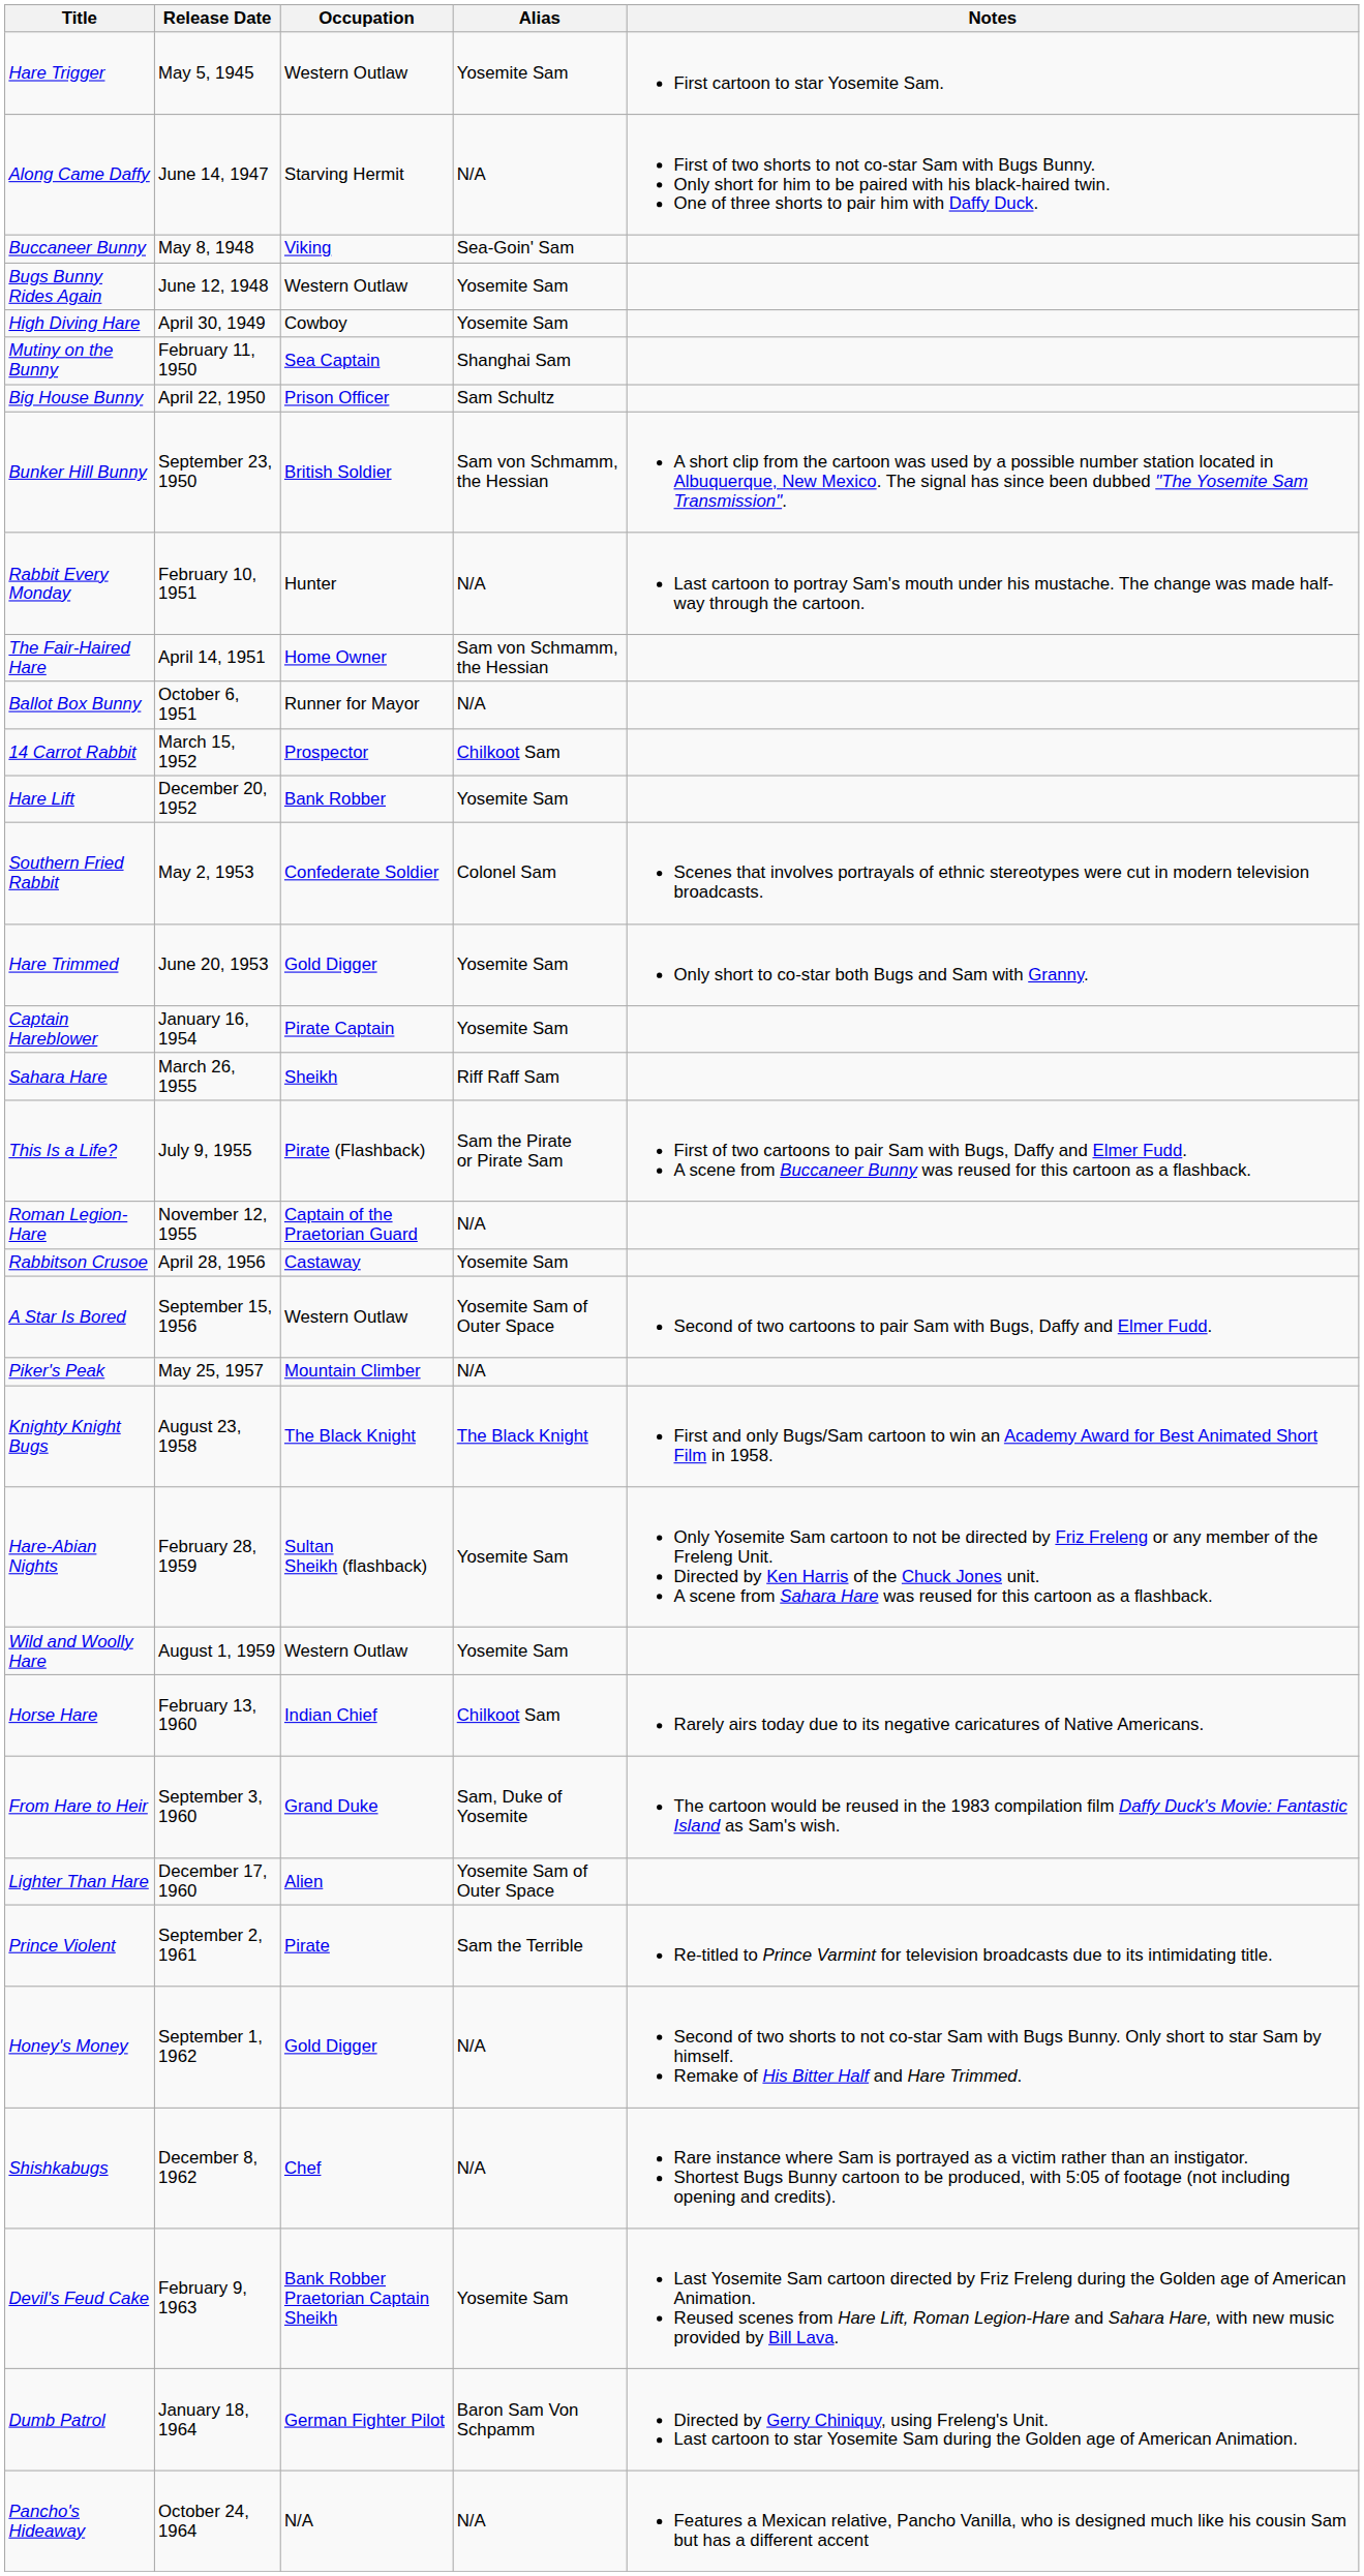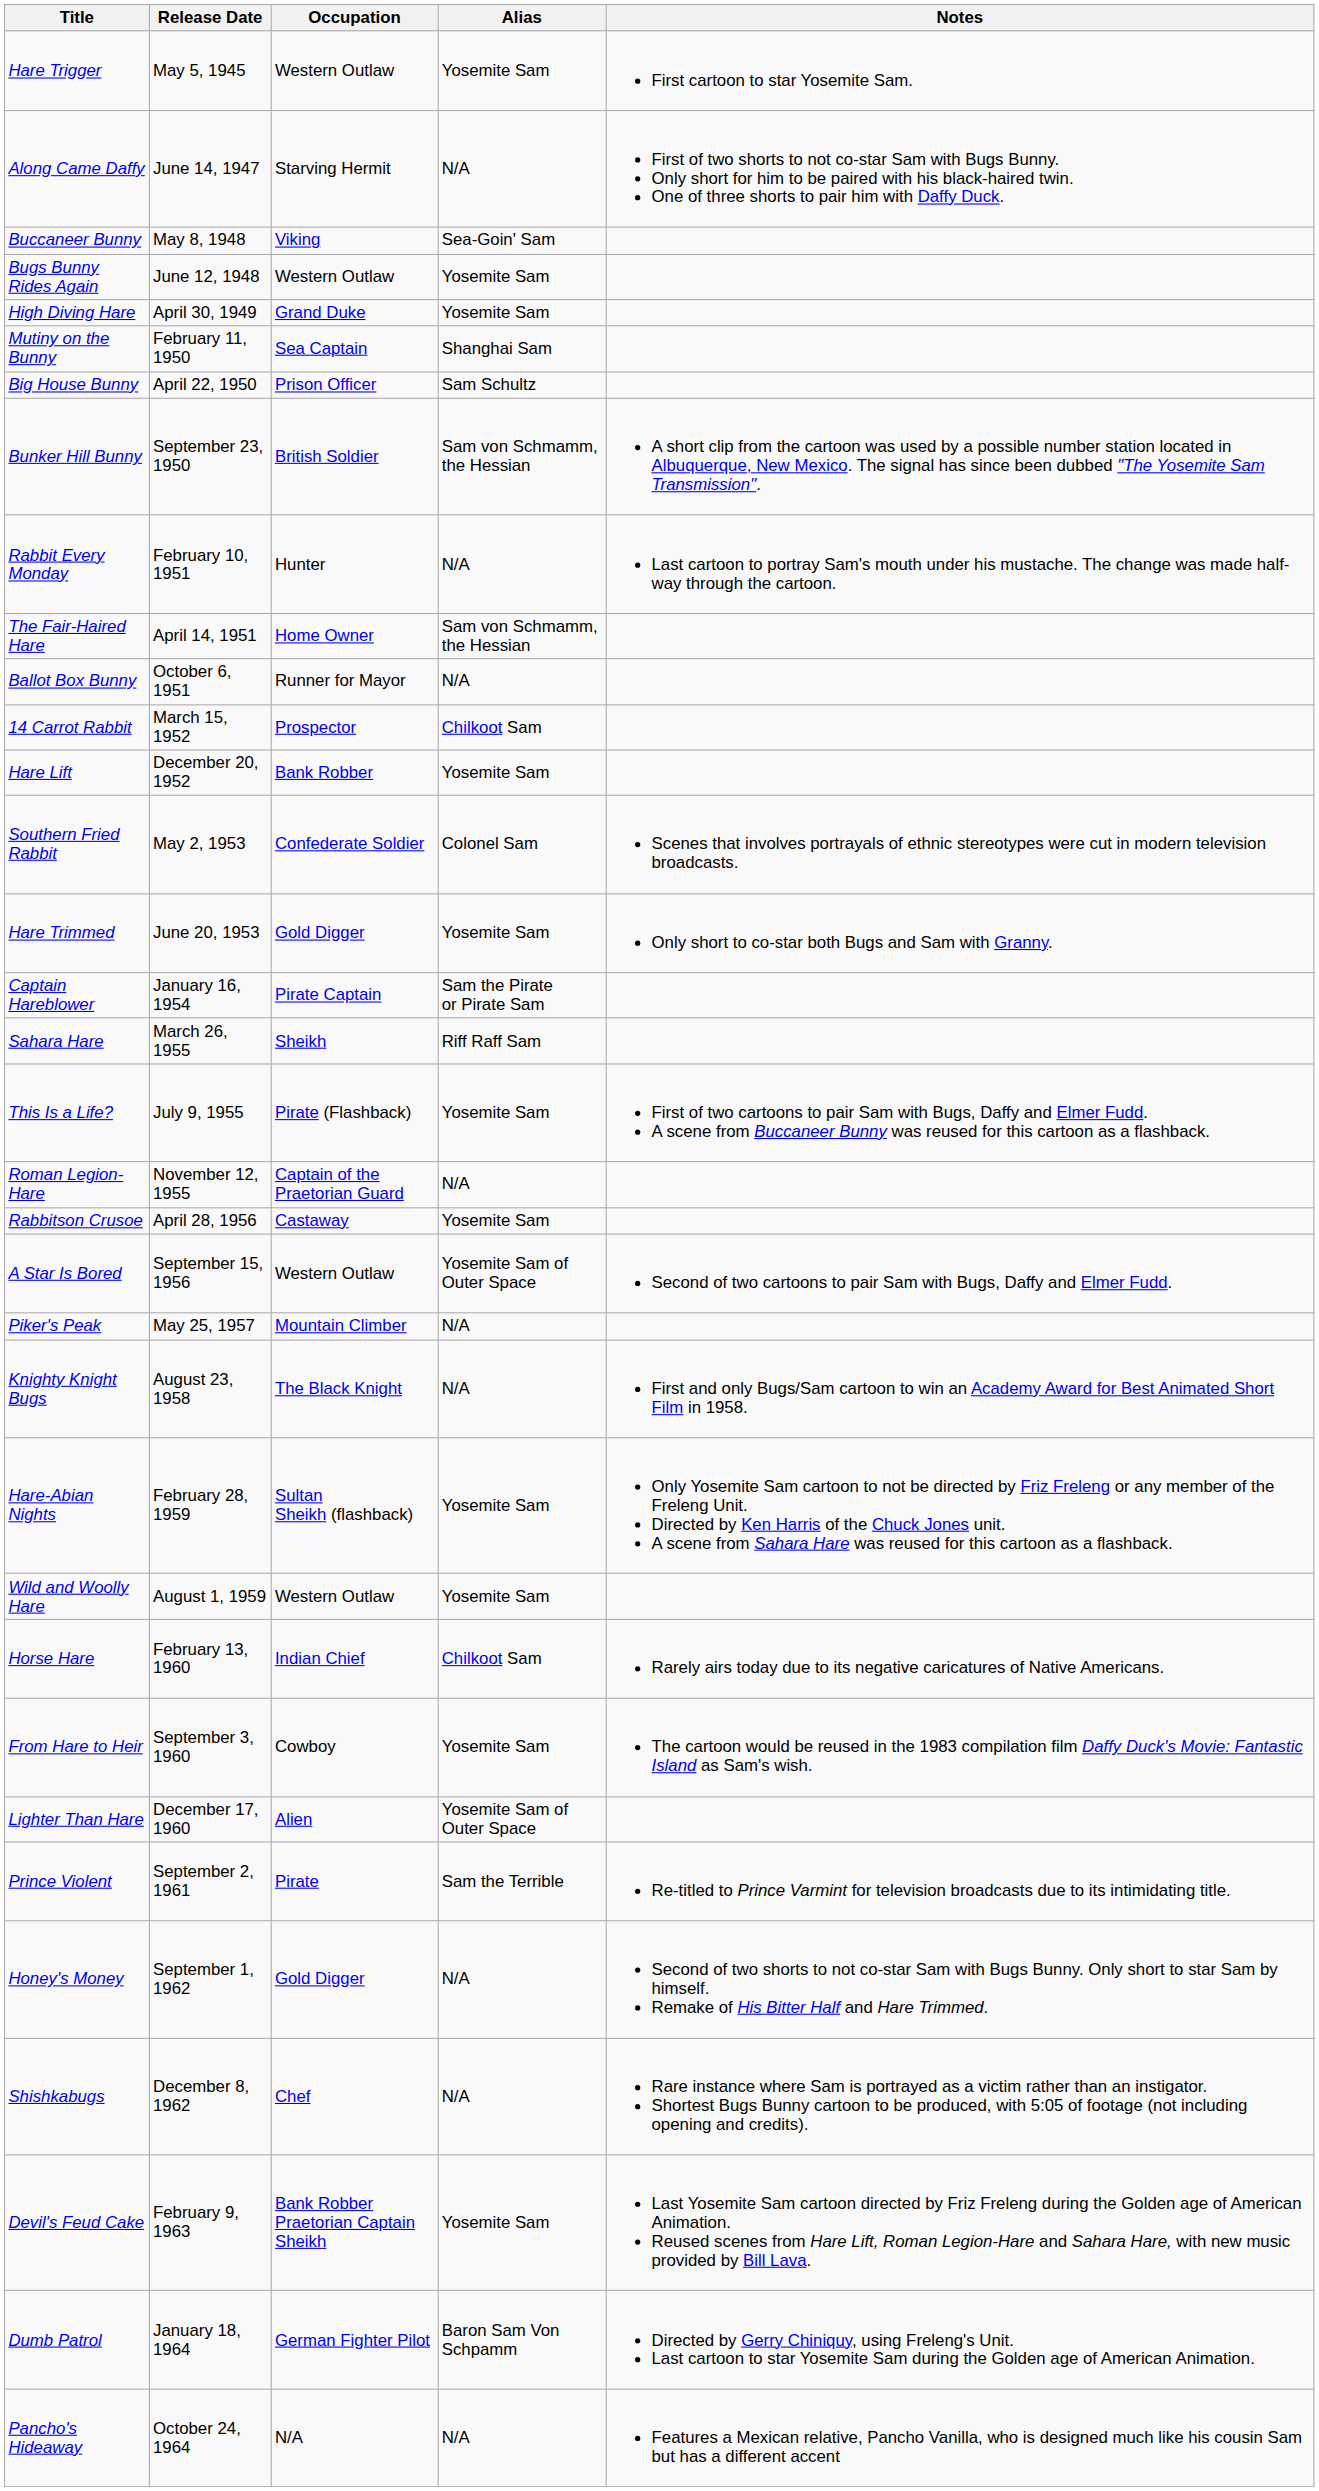High Diving Hare | Occupation: Cowboy -> Grand Duke
Captain Hareblower | Alias: Yosemite Sam -> Sam the Pirate or Pirate Sam
This Is a Life? | Alias: Sam the Pirate or Pirate Sam -> Yosemite Sam
Knighty Knight Bugs | Alias: The Black Knight -> N/A
From Hare to Heir | Occupation: Grand Duke -> Cowboy
From Hare to Heir | Alias: Sam, Duke of Yosemite -> Yosemite Sam
